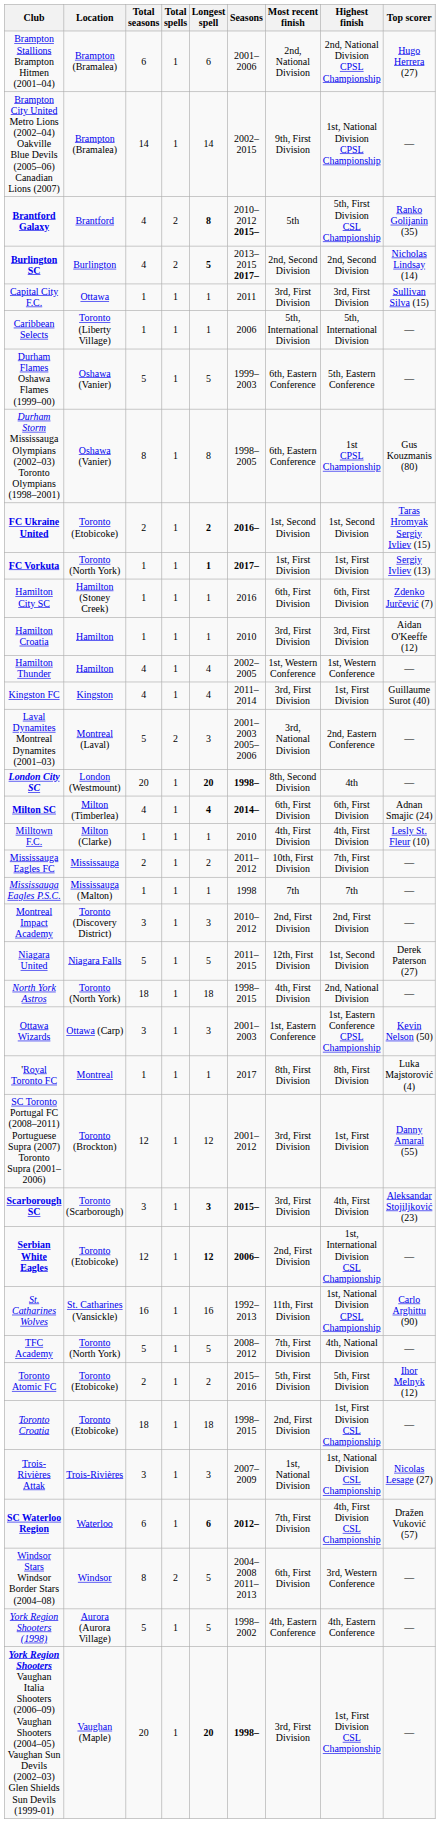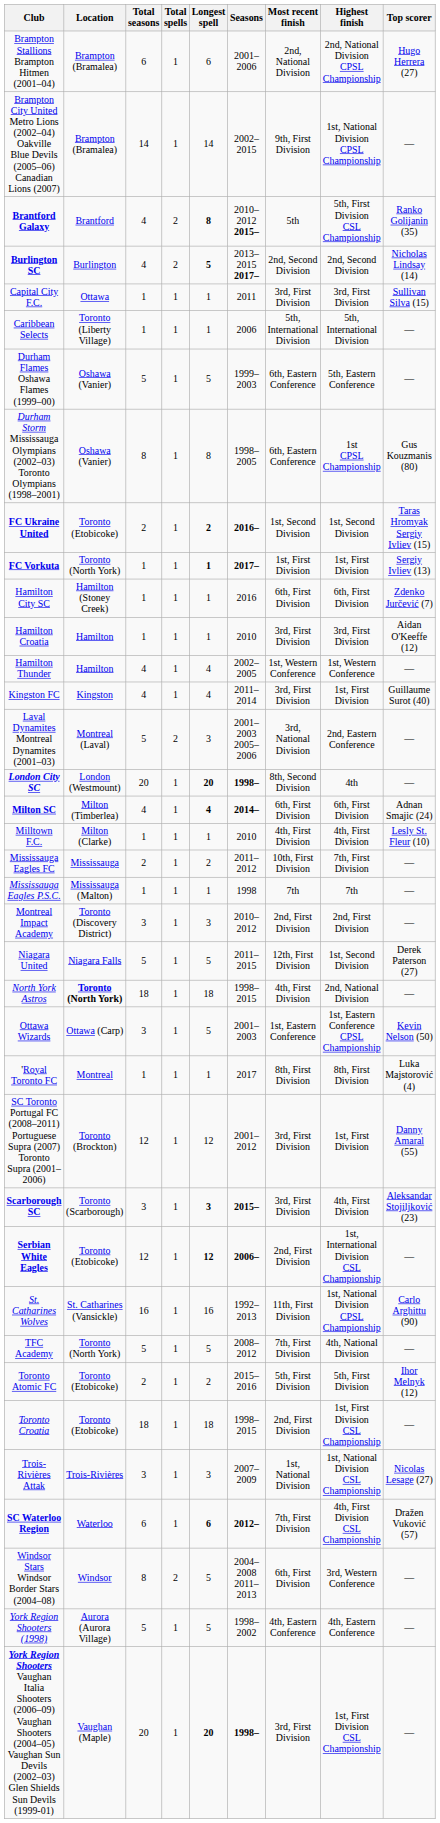North York Astros | Location: normal -> bold
Ottawa Wizards | Longest spell: 3 -> 5
